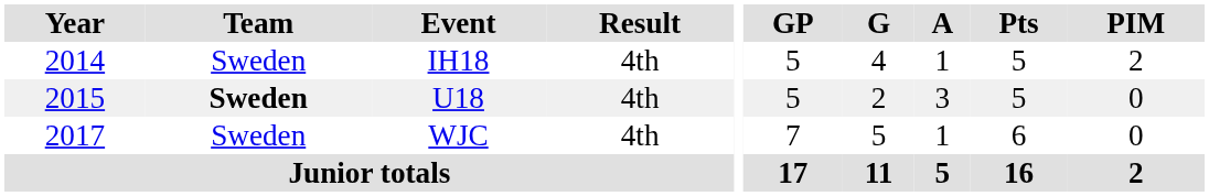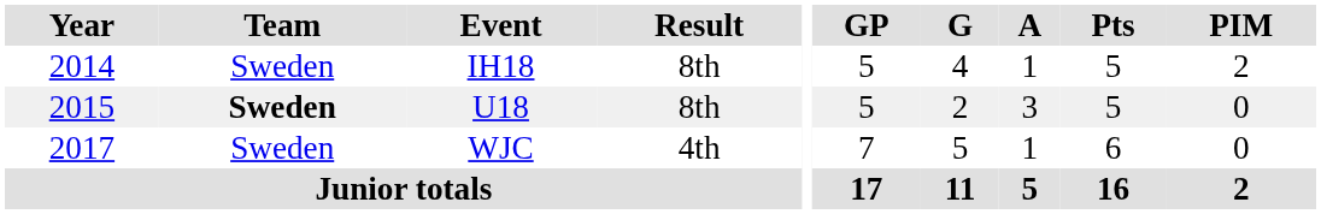IH18 | Result: 4th -> 8th
U18 | Result: 4th -> 8th
